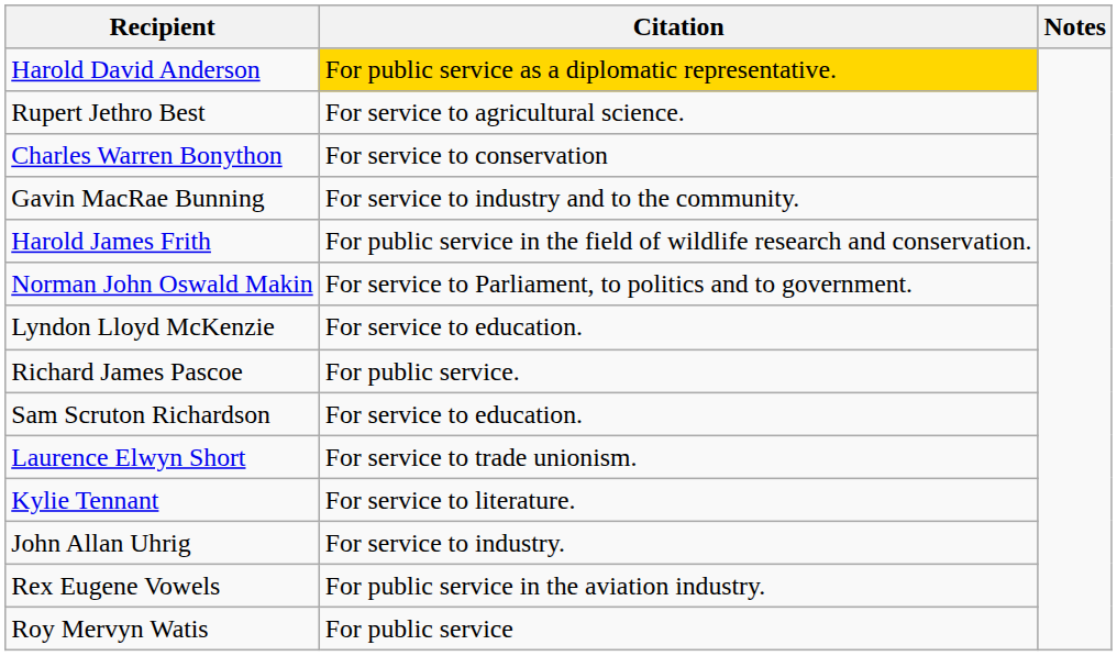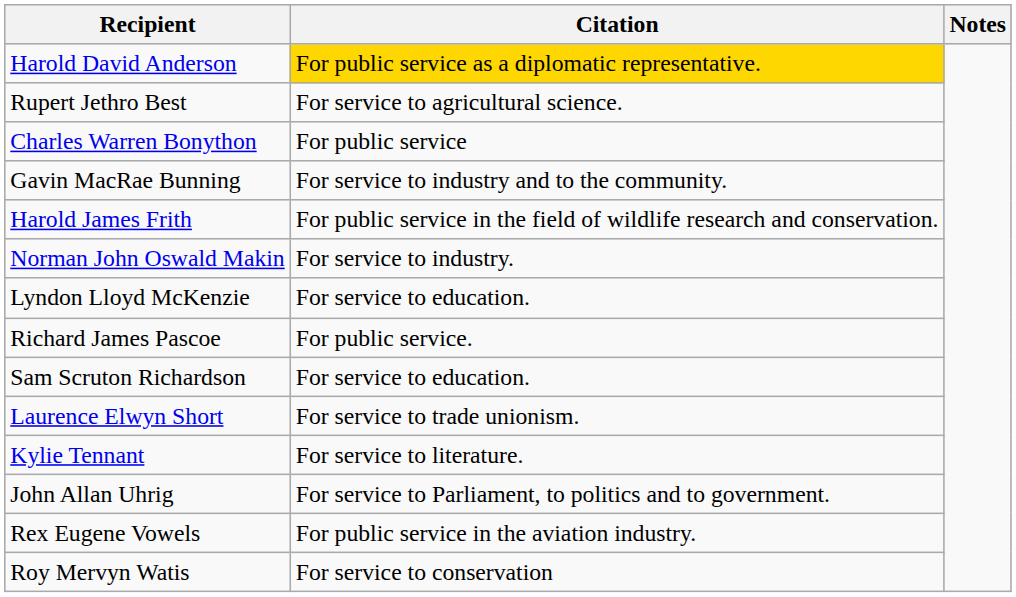Charles Warren Bonython | Citation: For service to conservation -> For public service
Norman John Oswald Makin | Citation: For service to Parliament, to politics and to government. -> For service to industry.
John Allan Uhrig | Citation: For service to industry. -> For service to Parliament, to politics and to government.
Roy Mervyn Watis | Citation: For public service -> For service to conservation
